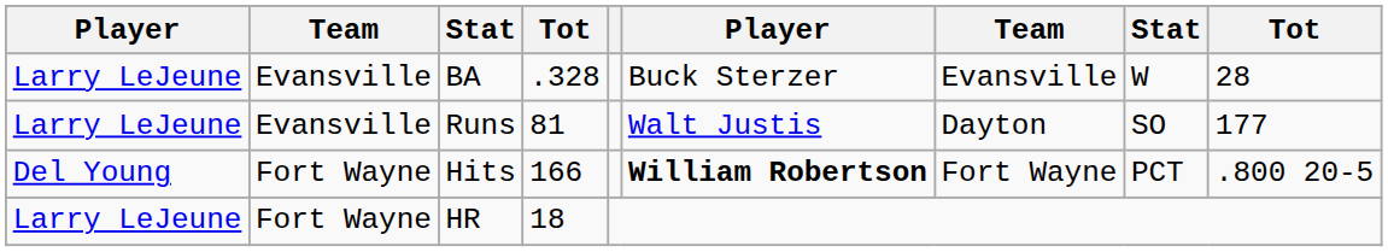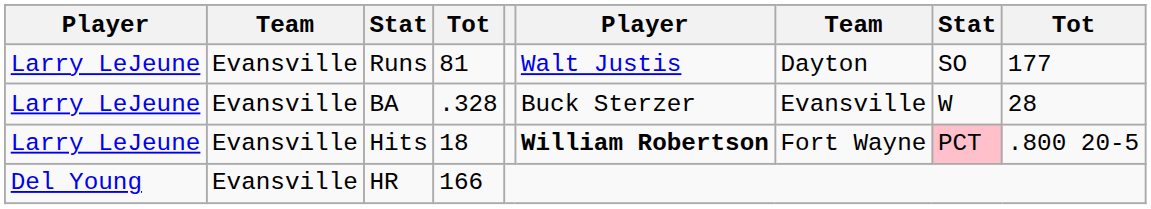rows swapped: BA <-> Runs
Hits | column 1: Del Young -> Larry LeJeune
Hits | column 2: Fort Wayne -> Evansville
Hits | column 4: 166 -> 18
Hits | column 8: no background -> pink background
HR | column 1: Larry LeJeune -> Del Young
HR | column 2: Fort Wayne -> Evansville
HR | column 4: 18 -> 166
